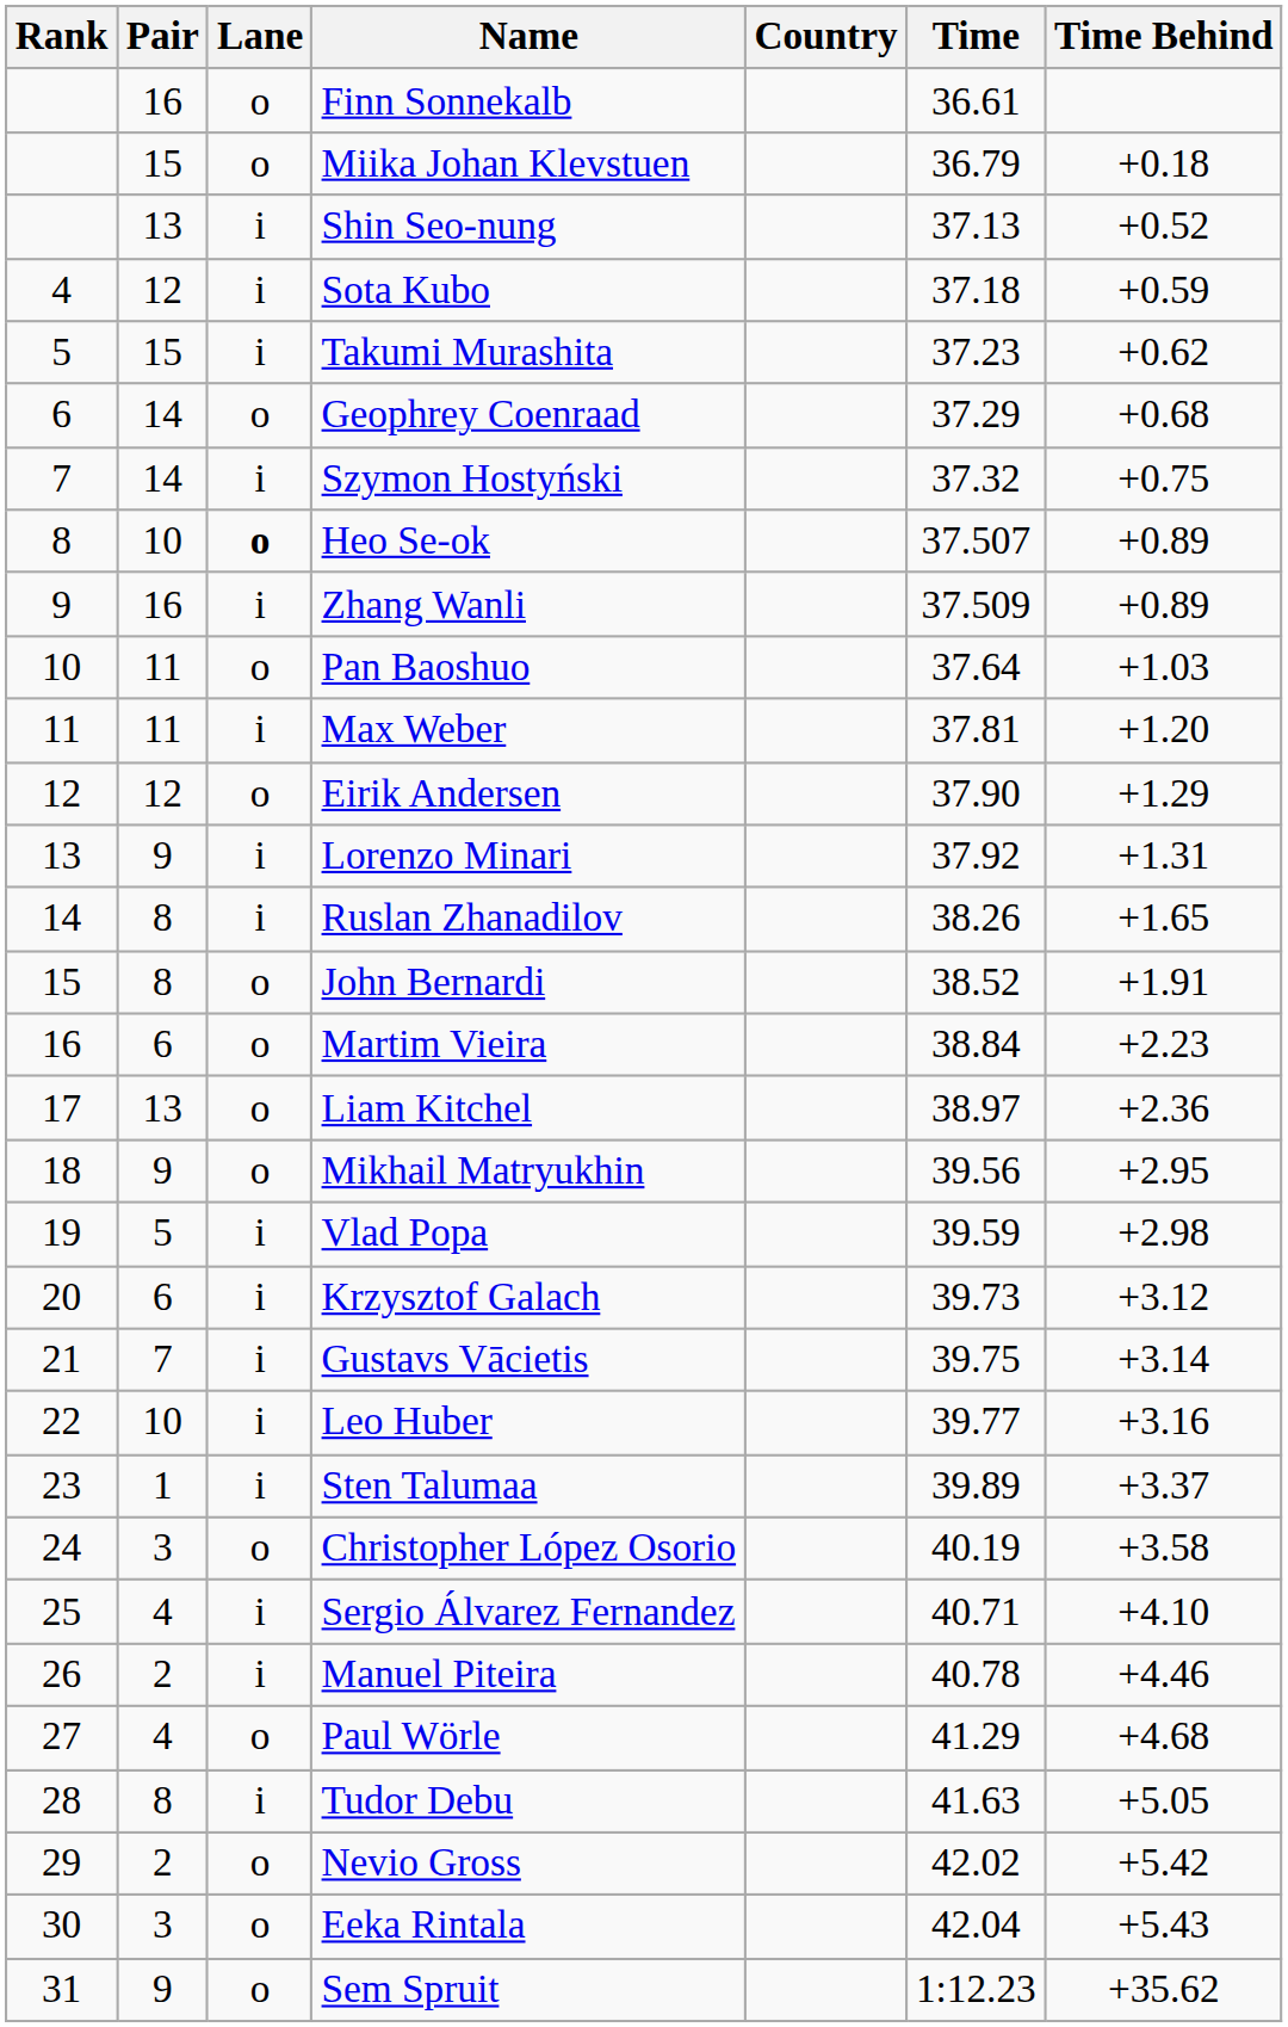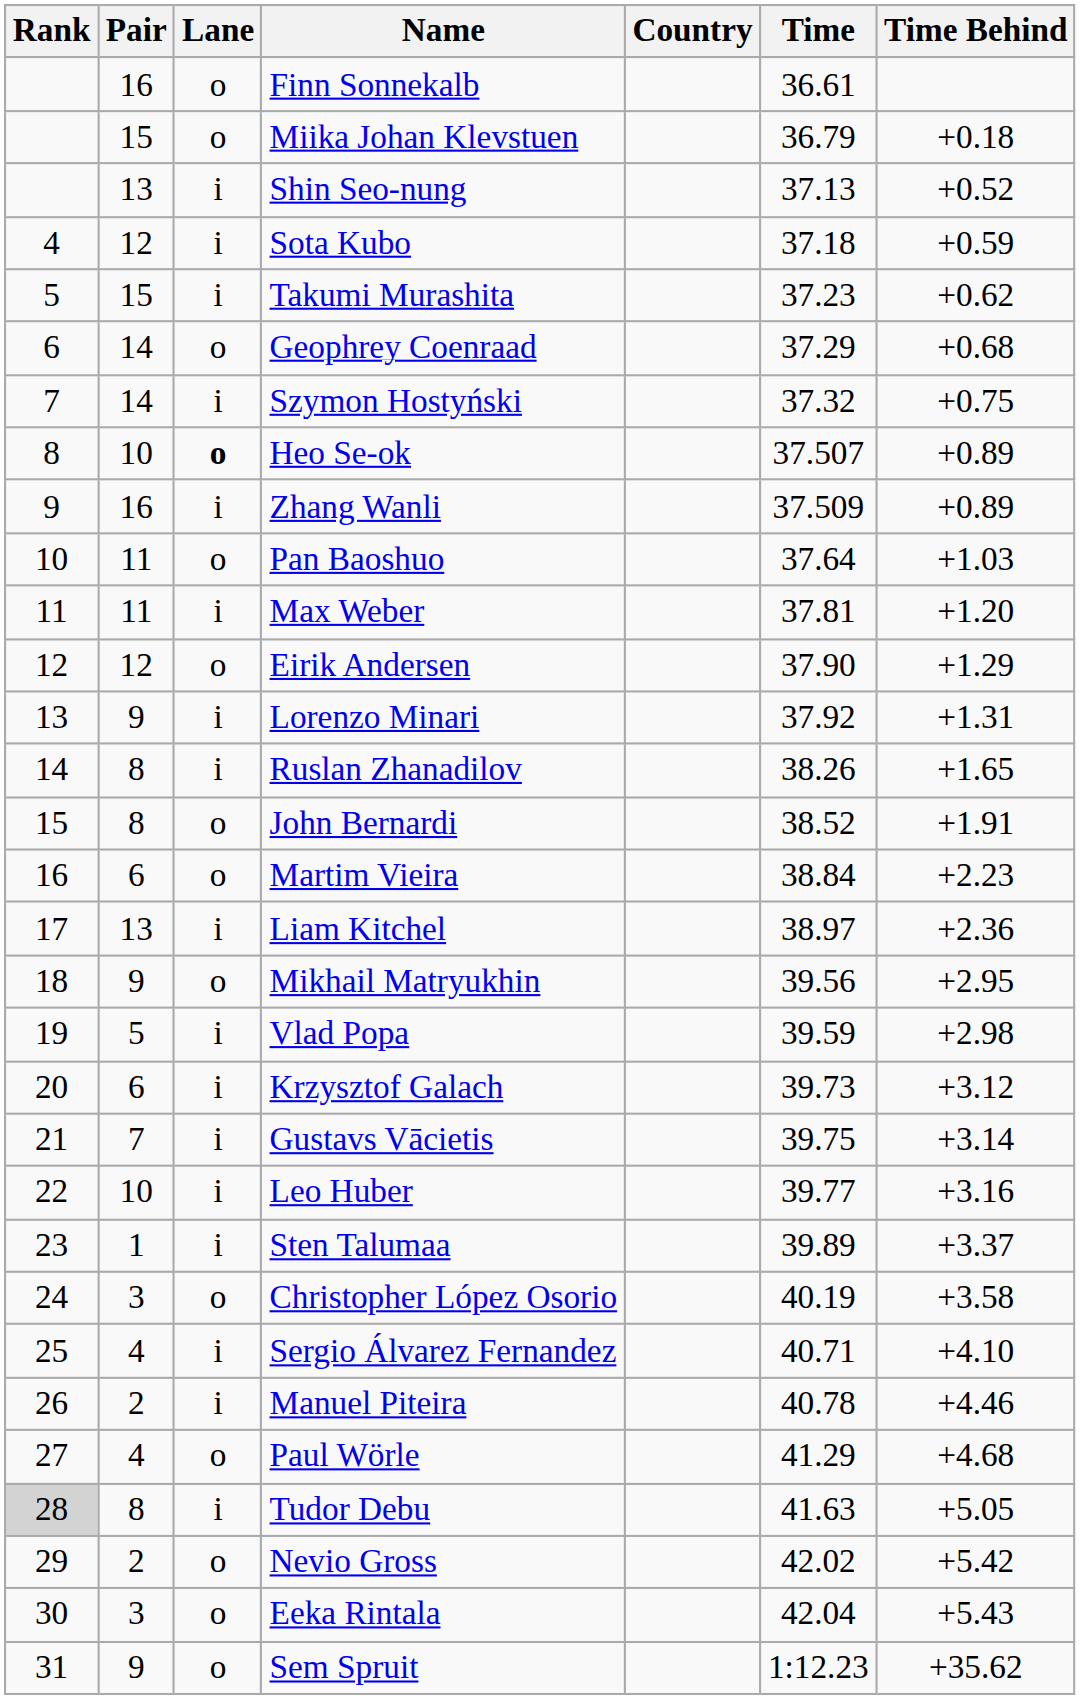Liam Kitchel | Lane: o -> i
Tudor Debu | Rank: no background -> lightgrey background
